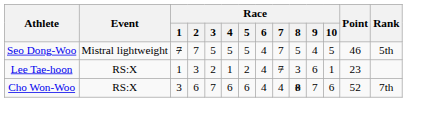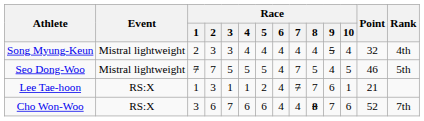+ row: Song Myung-Keun | Mistral lightweight | 2 | 3 | 3 | 4 | 4 | 4 | 4 | 4 | 5 | 4 | 32 | 4th
Lee Tae-hoon | Race / 3: 2 -> 1
Lee Tae-hoon | Race / 8: 3 -> 7
Lee Tae-hoon | Point: 23 -> 21
